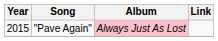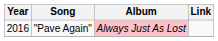"Pave Again" | Year: 2015 -> 2016
